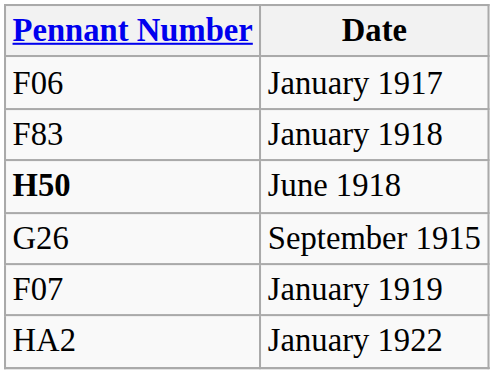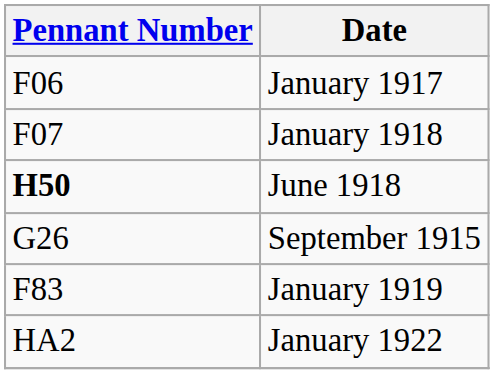January 1918 | Pennant Number: F83 -> F07
January 1919 | Pennant Number: F07 -> F83
